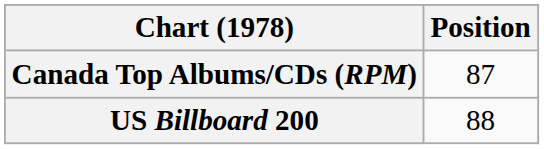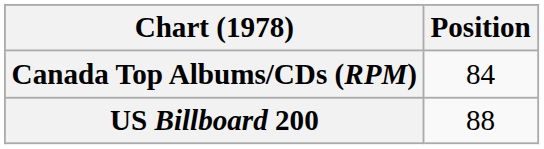Canada Top Albums/CDs (RPM) | Position: 87 -> 84
